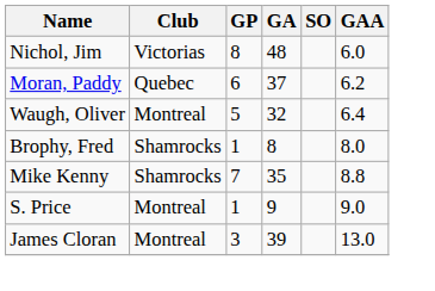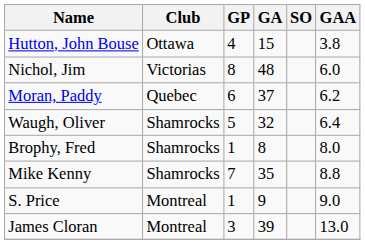+ row: Hutton, John Bouse | Ottawa | 4 | 15 | 3.8
Waugh, Oliver | Club: Montreal -> Shamrocks
